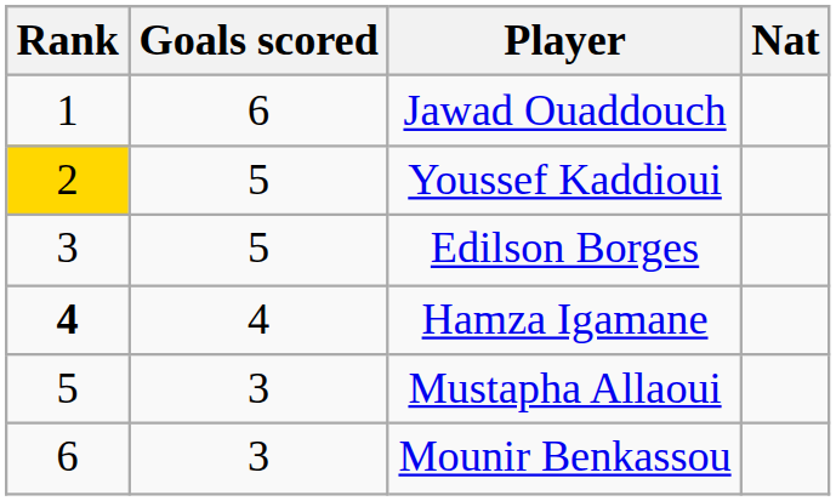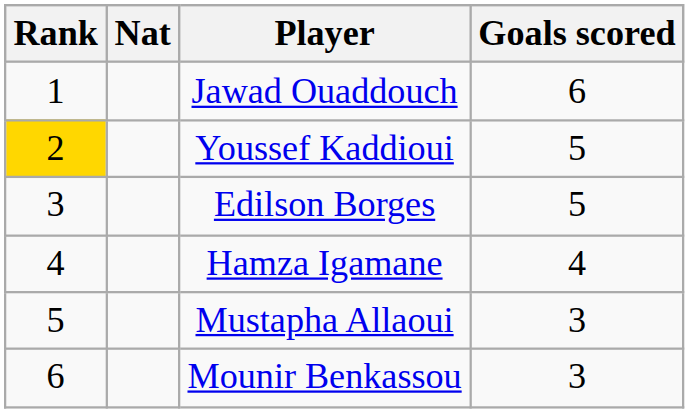columns swapped: Nat <-> Goals scored
Hamza Igamane | Rank: bold -> normal
